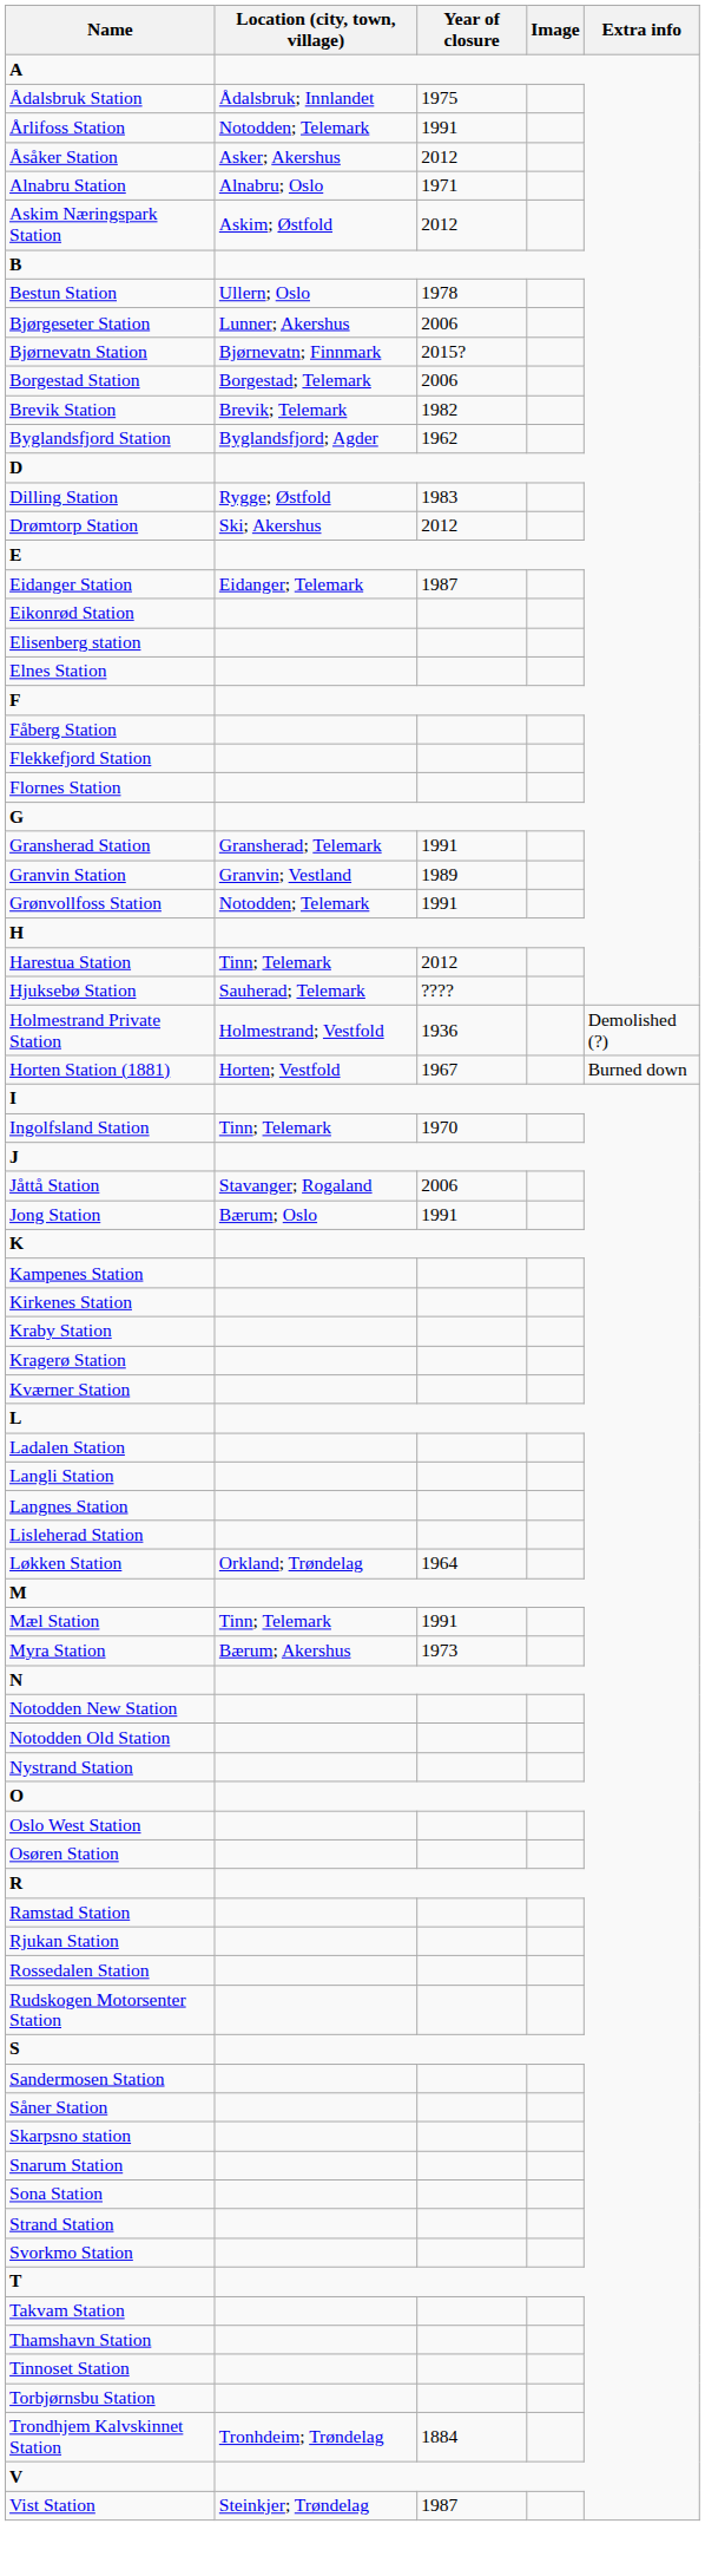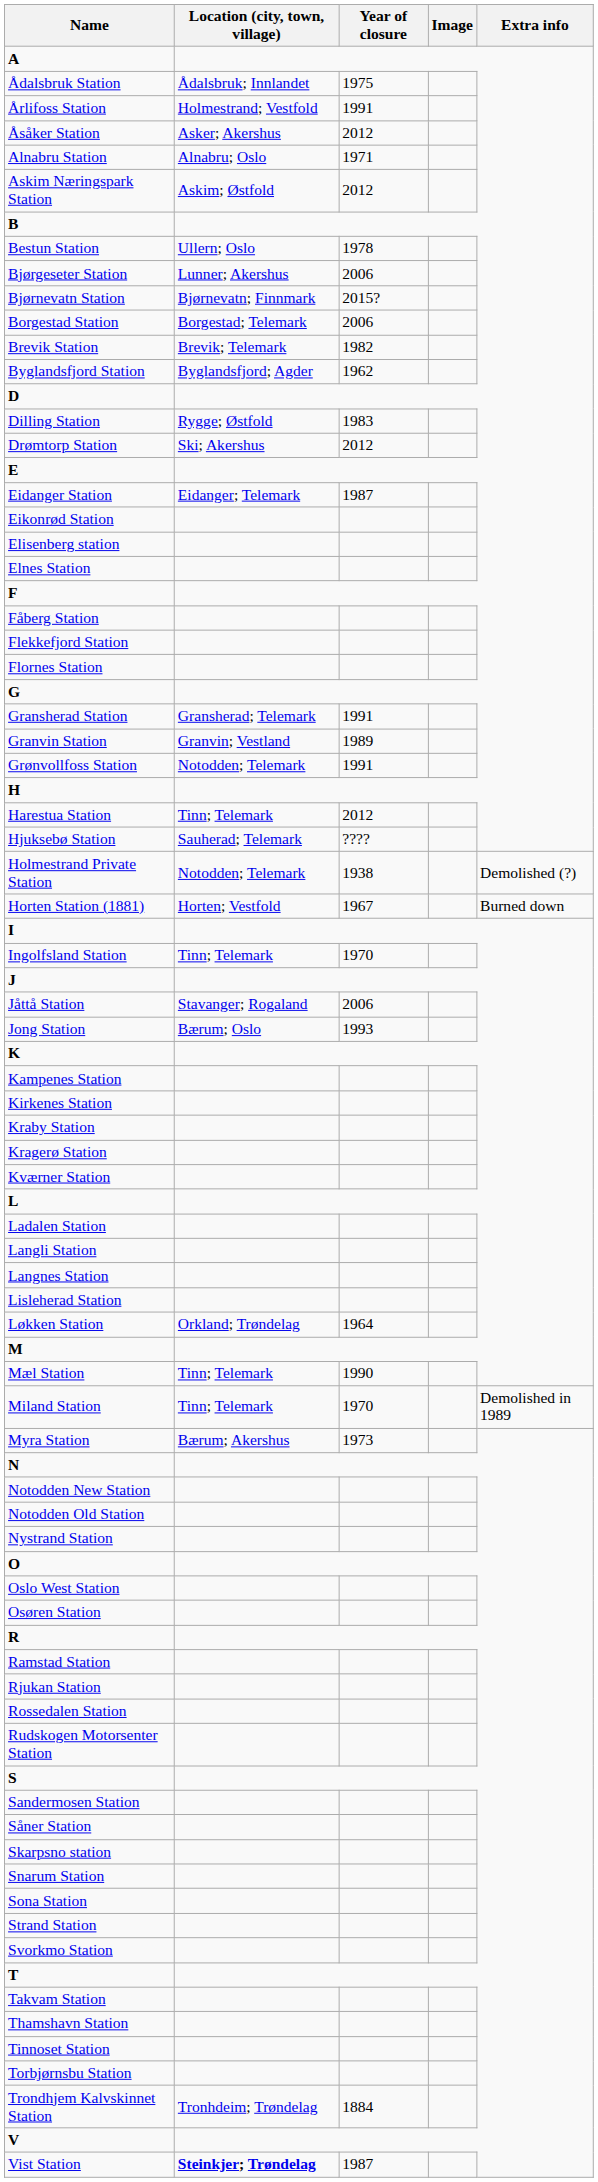Årlifoss Station | Location (city, town, village): Notodden; Telemark -> Holmestrand; Vestfold
Holmestrand Private Station | Location (city, town, village): Holmestrand; Vestfold -> Notodden; Telemark
Holmestrand Private Station | Year of closure: 1936 -> 1938
Jong Station | Year of closure: 1991 -> 1993
Mæl Station | Year of closure: 1991 -> 1990
+ row: Miland Station | Tinn; Telemark | 1970 | Demolished in 1989
Vist Station | Location (city, town, village): normal -> bold
